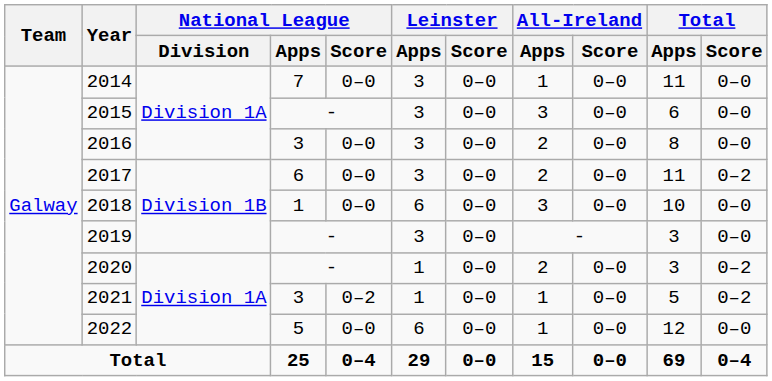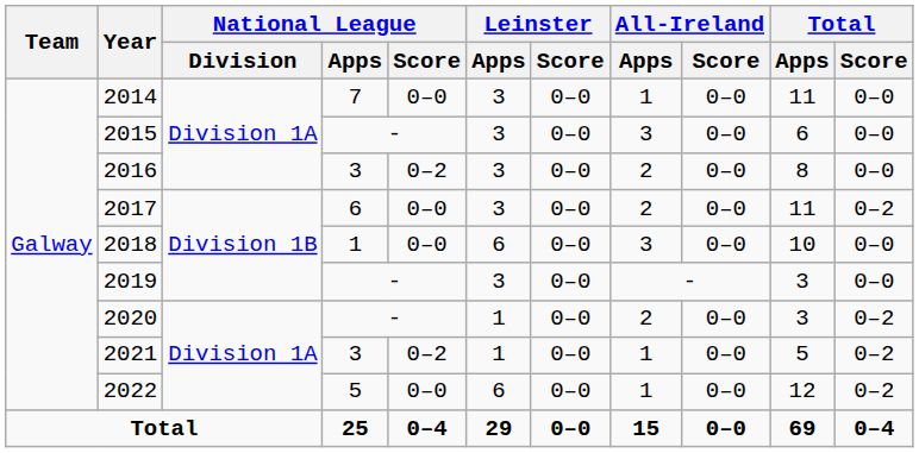2016 | National League / Score: 0–0 -> 0–2
2022 | Total / Score: 0–0 -> 0–2
